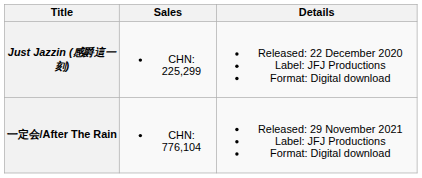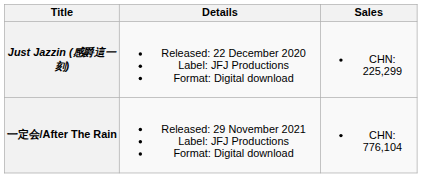columns swapped: Details <-> Sales
